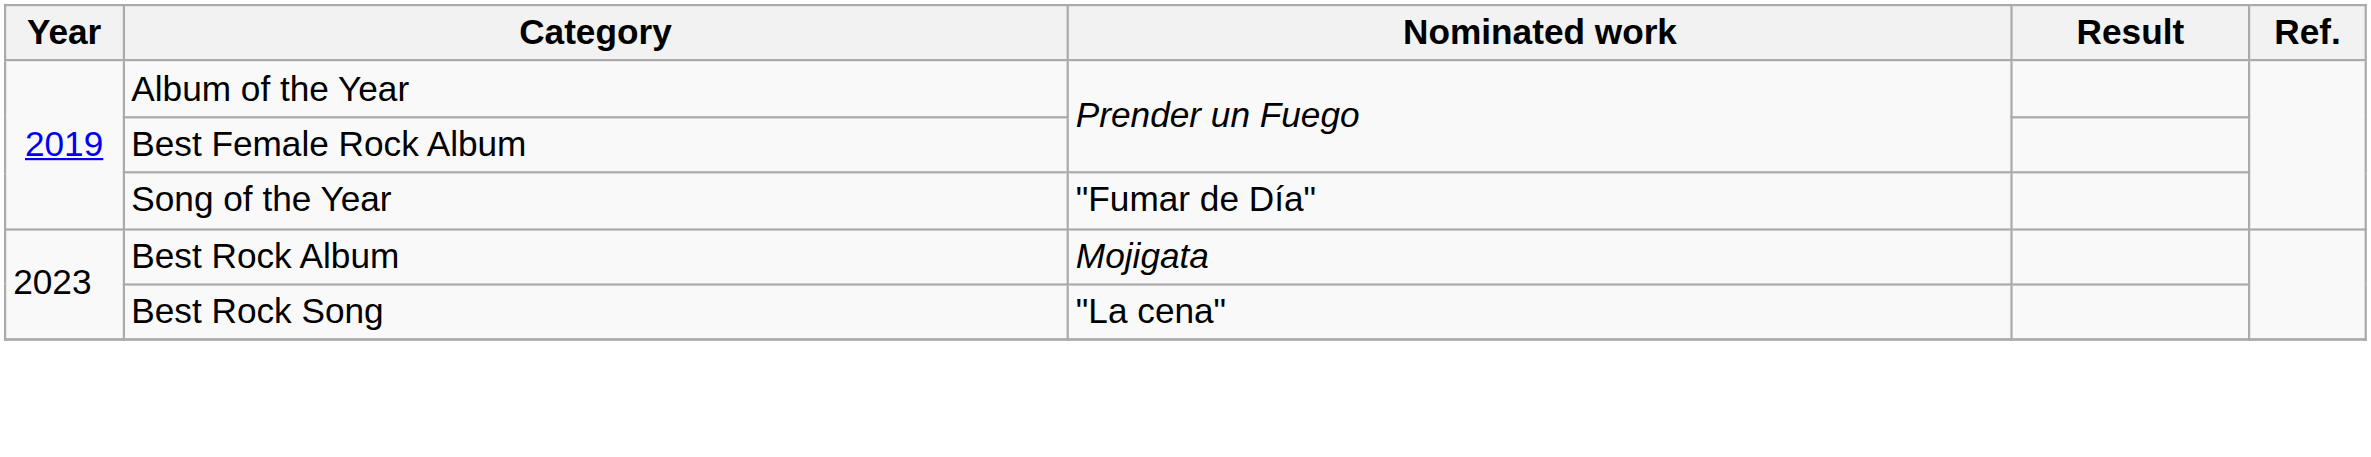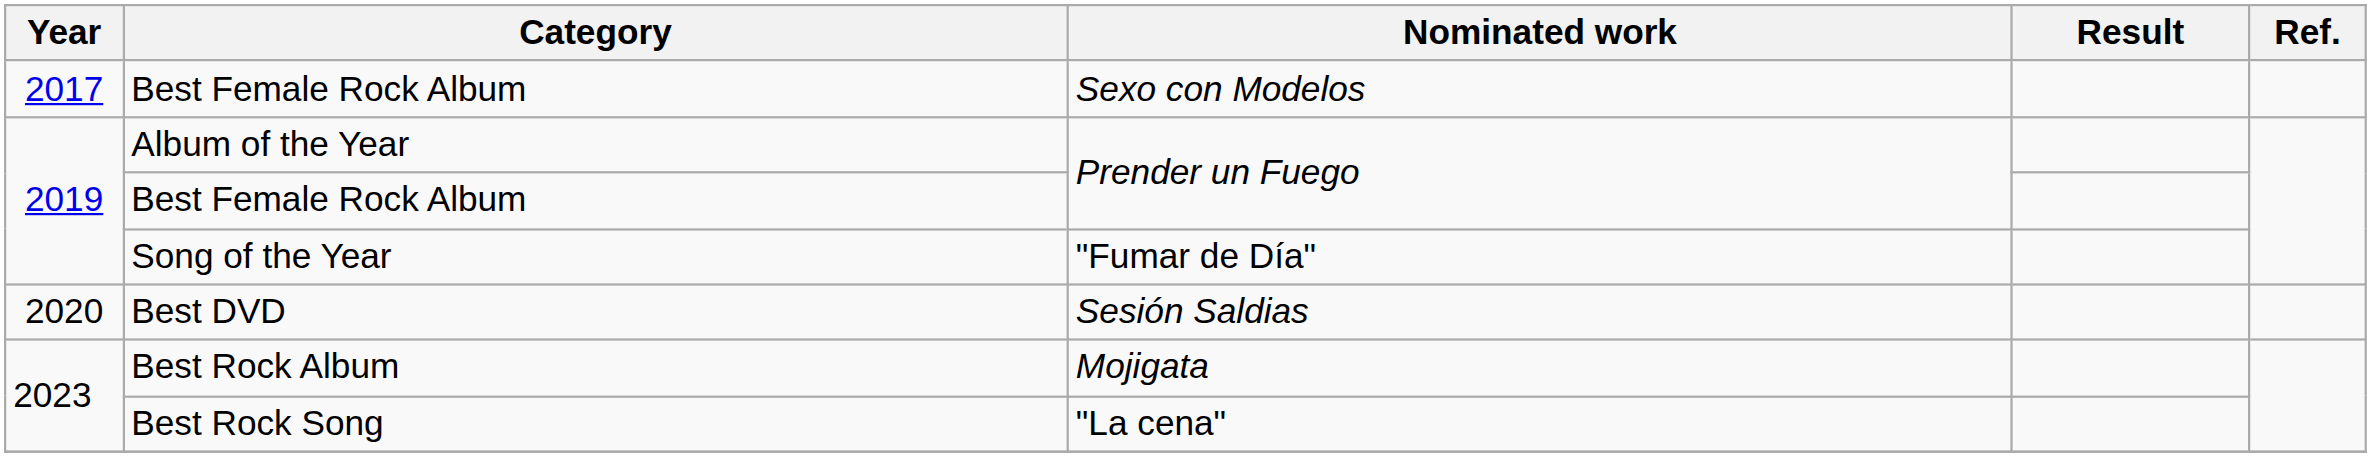+ row: 2017 | Best Female Rock Album | Sexo con Modelos
+ row: 2020 | Best DVD | Sesión Saldias
